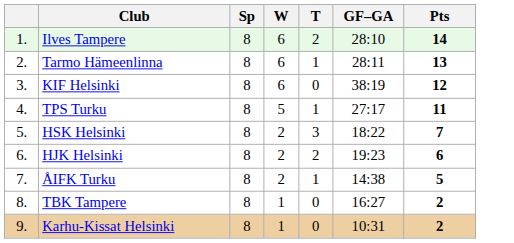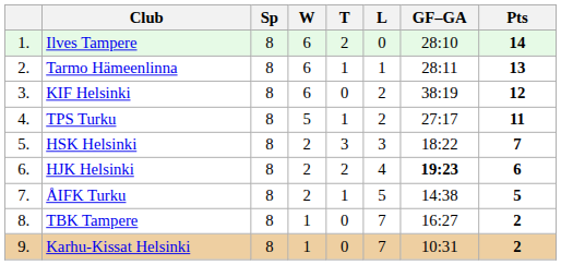+ column: L | 0 | 1 | 2 | 2 | 3 | 4 | 5 | 7 | 7
HJK Helsinki | GF–GA: normal -> bold
